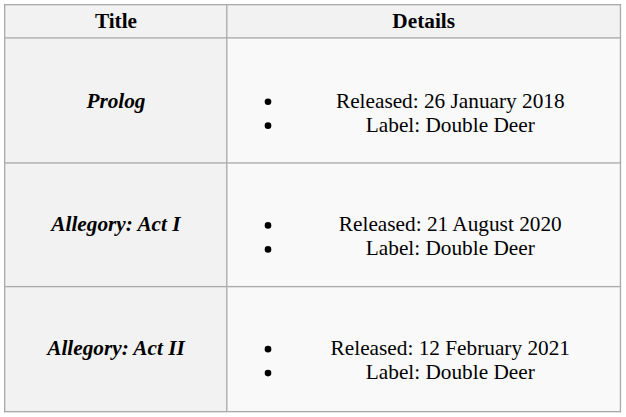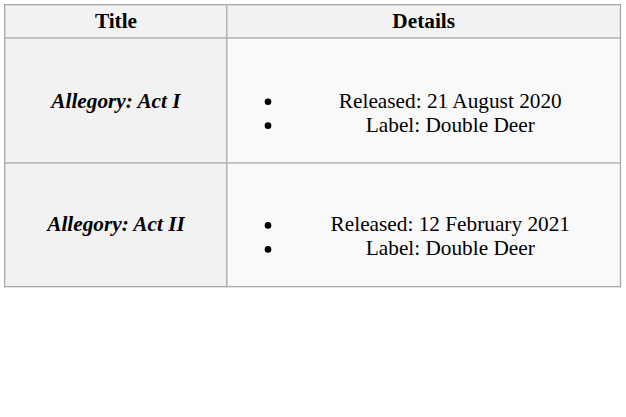- row: Prolog | Released: 26 January 2018 Label: Double Deer
